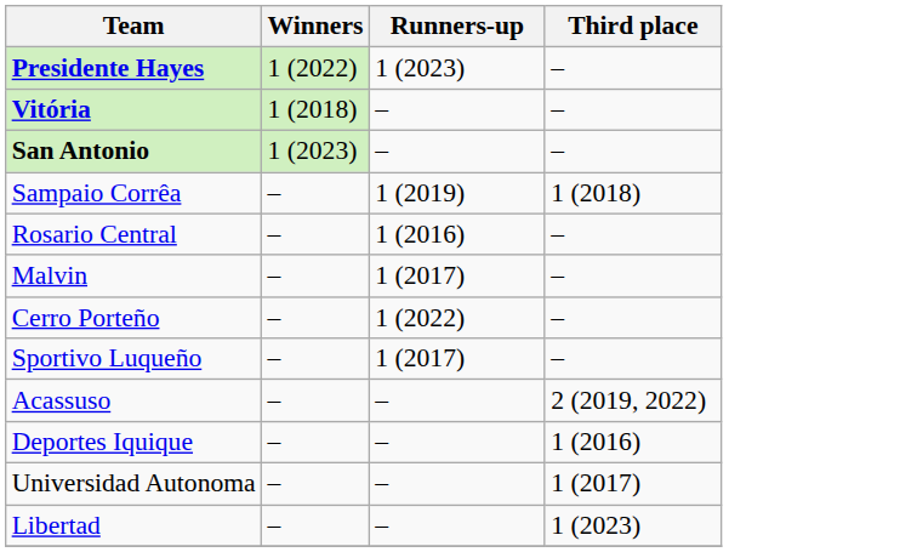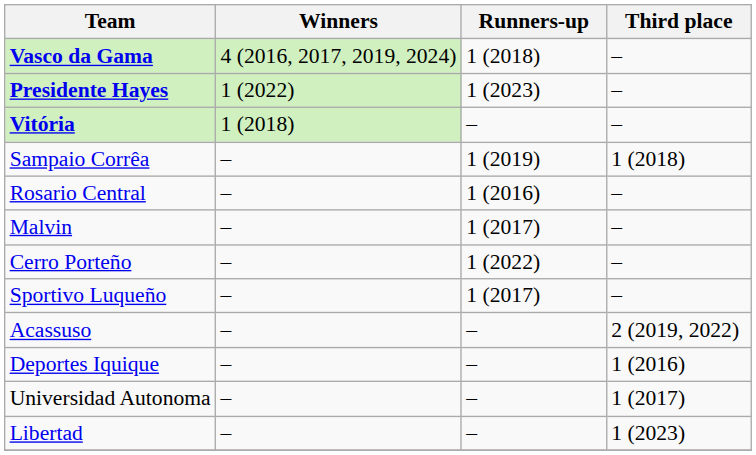+ row: Vasco da Gama | 4 (2016, 2017, 2019, 2024) | 1 (2018) | –
- row: San Antonio | 1 (2023) | – | –
